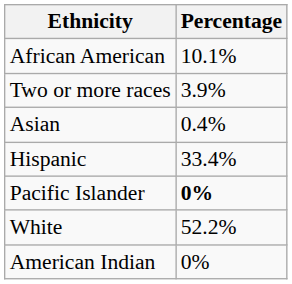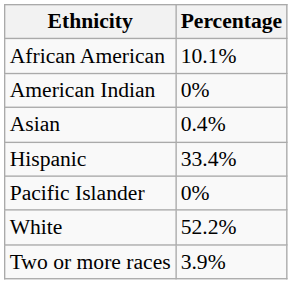rows swapped: American Indian <-> Two or more races
Pacific Islander | Percentage: bold -> normal
